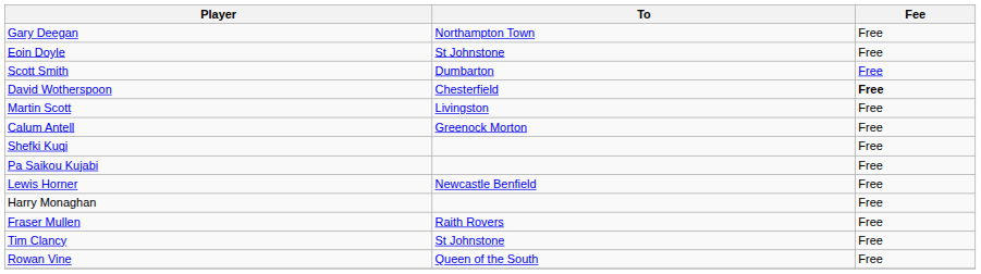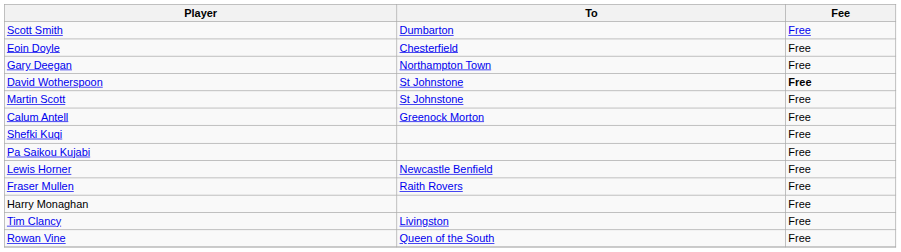rows swapped: Scott Smith <-> Gary Deegan
Eoin Doyle | To: St Johnstone -> Chesterfield
David Wotherspoon | To: Chesterfield -> St Johnstone
Martin Scott | To: Livingston -> St Johnstone
rows swapped: Harry Monaghan <-> Fraser Mullen
Tim Clancy | To: St Johnstone -> Livingston
